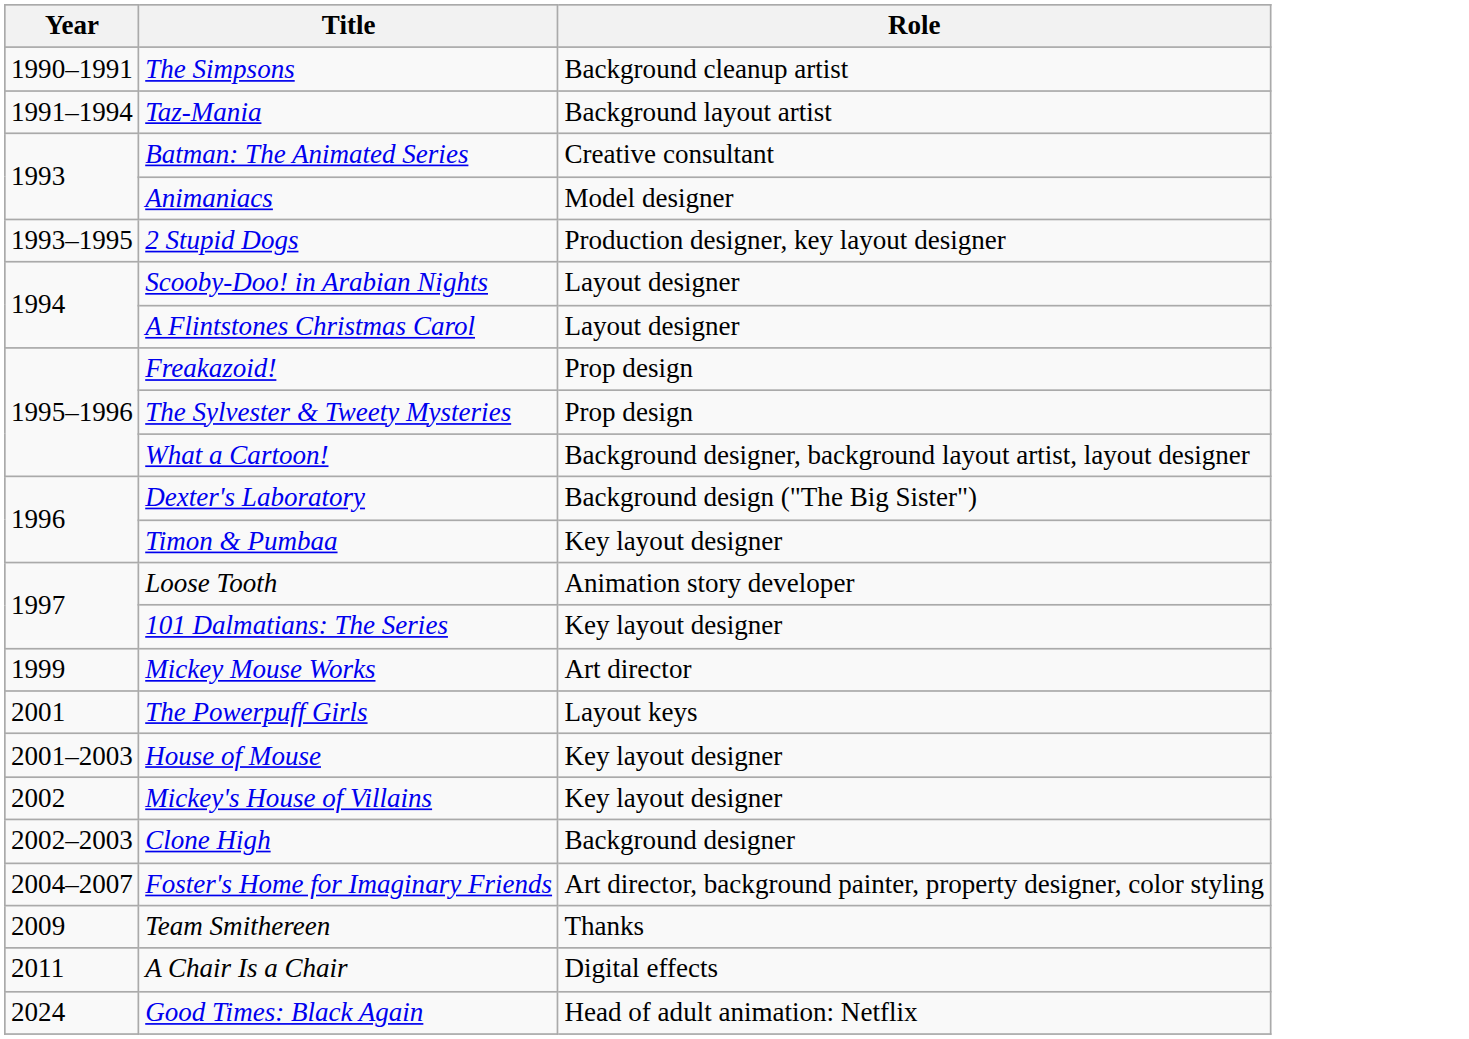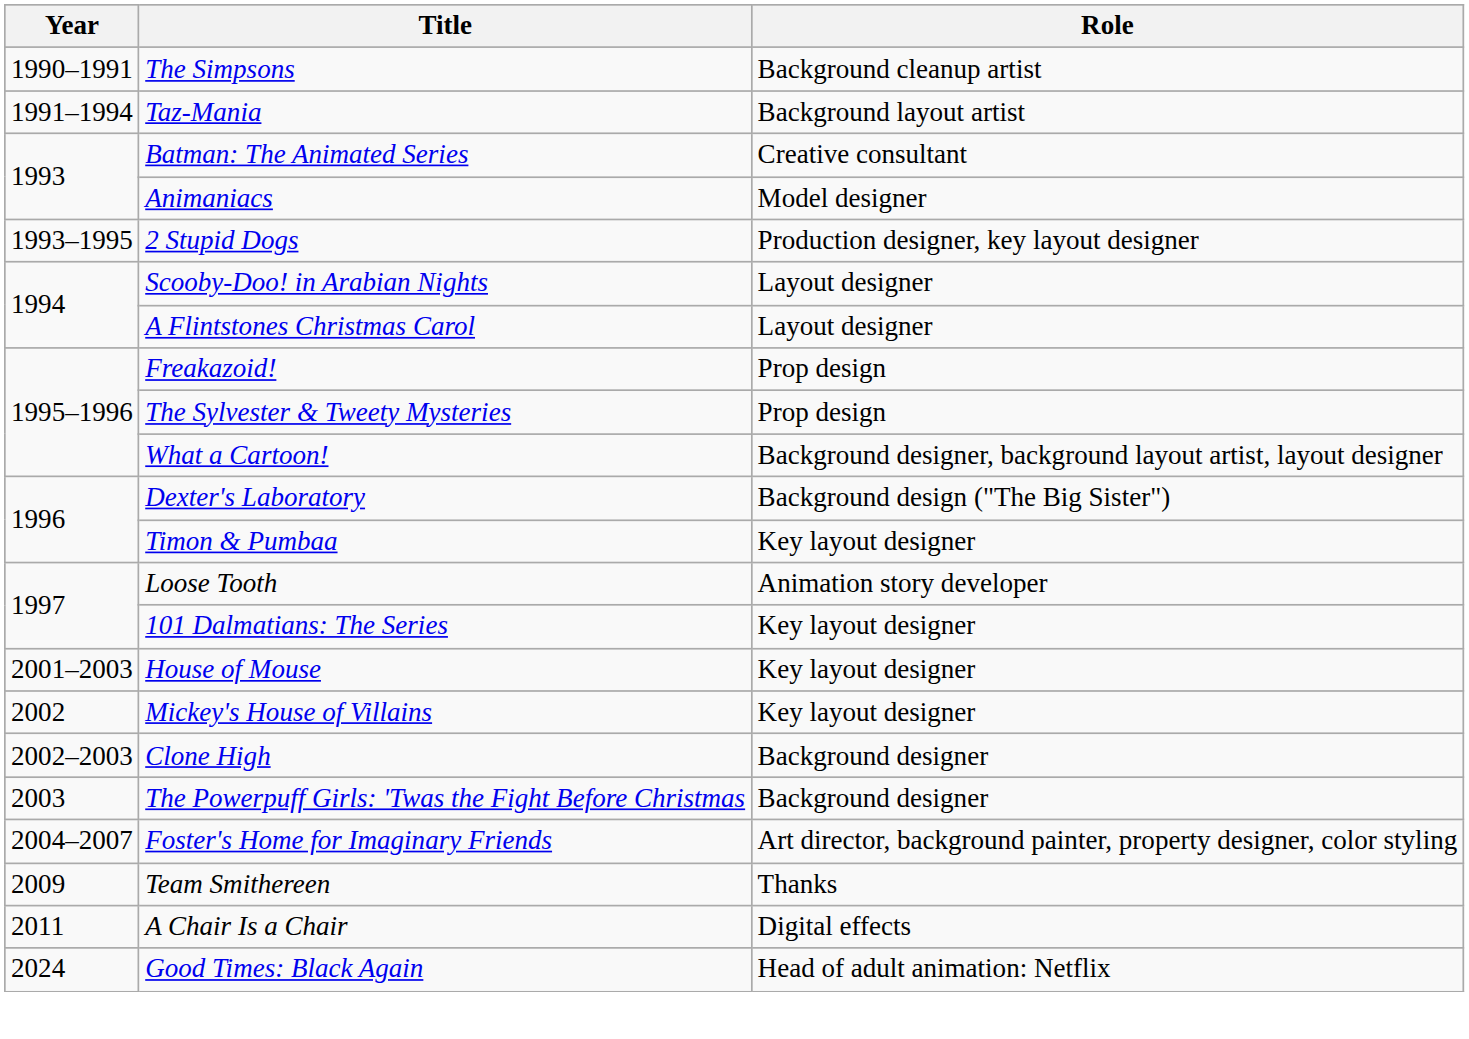- row: 1999 | Mickey Mouse Works | Art director
- row: 2001 | The Powerpuff Girls | Layout keys
+ row: 2003 | The Powerpuff Girls: 'Twas the Fight Before Christmas | Background designer
